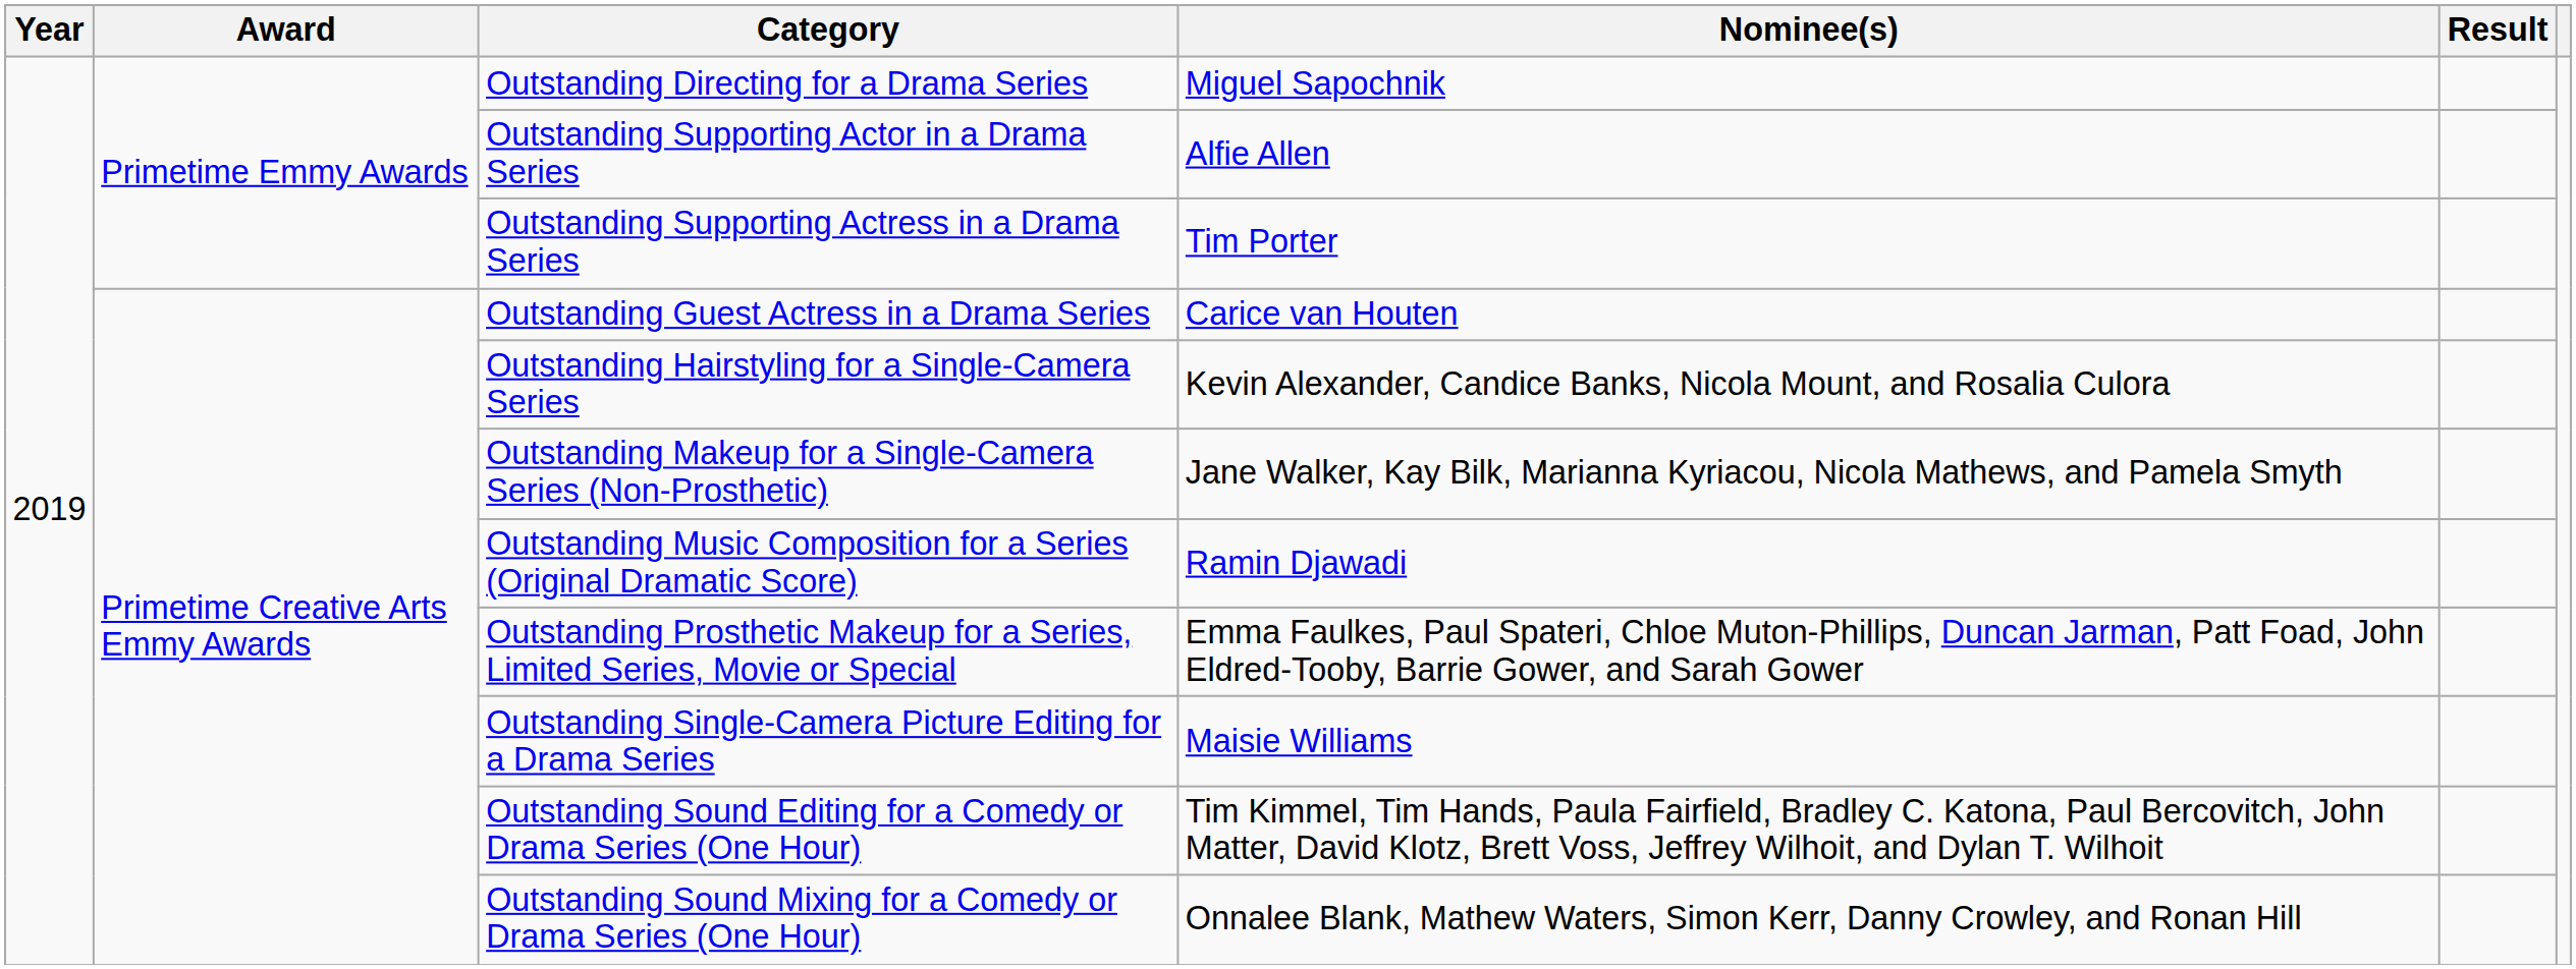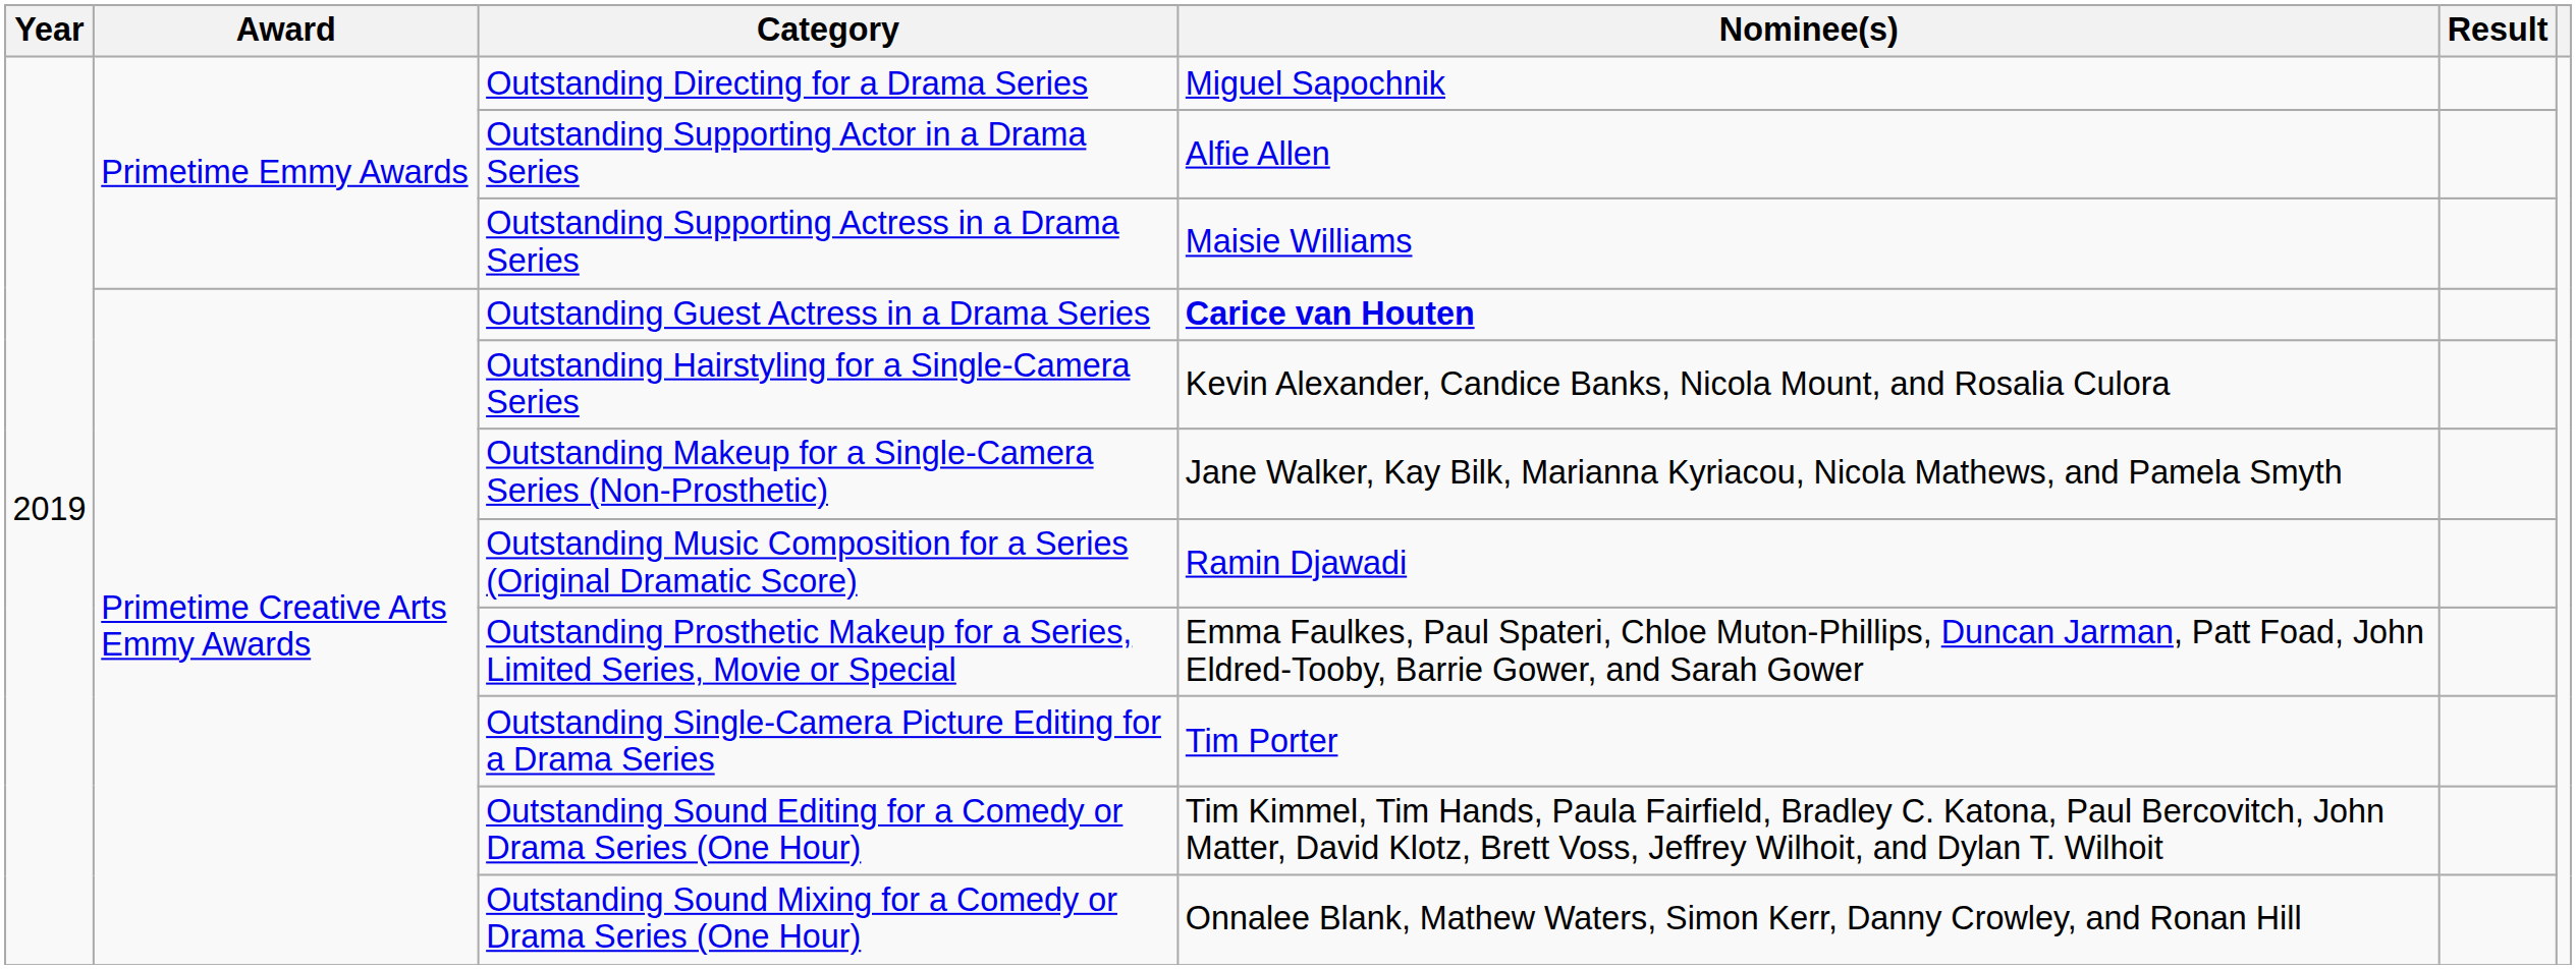Outstanding Supporting Actress in a Drama Series | Nominee(s): Tim Porter -> Maisie Williams
Outstanding Guest Actress in a Drama Series | Nominee(s): normal -> bold
Outstanding Single-Camera Picture Editing for a Drama Series | Nominee(s): Maisie Williams -> Tim Porter
